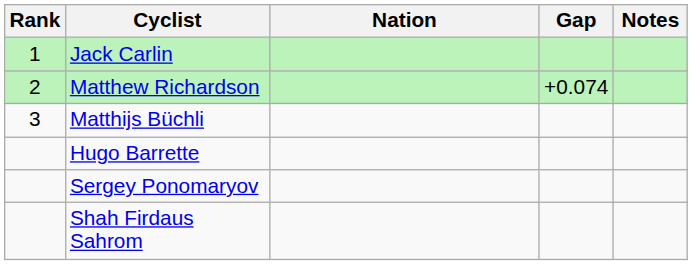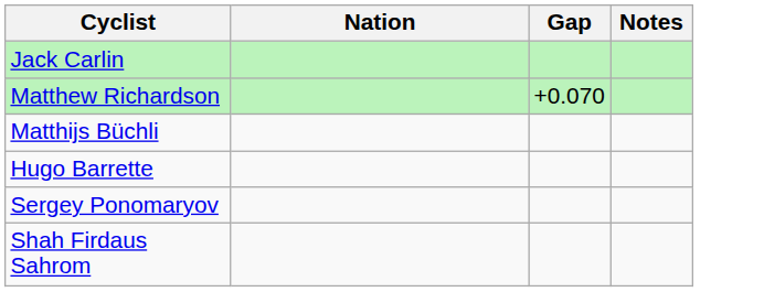- column: Rank | 1 | 2 | 3
Matthew Richardson | Gap: +0.074 -> +0.070
